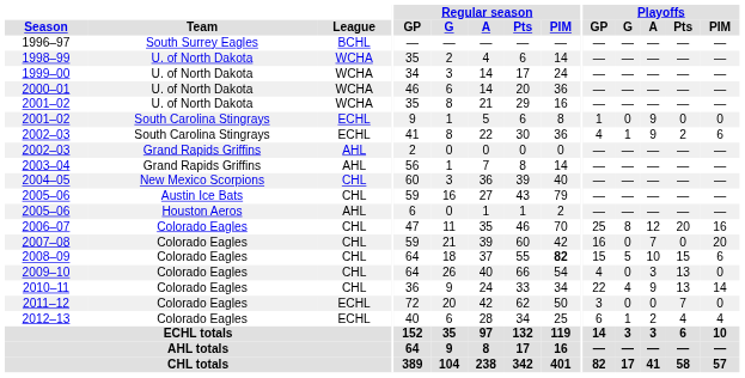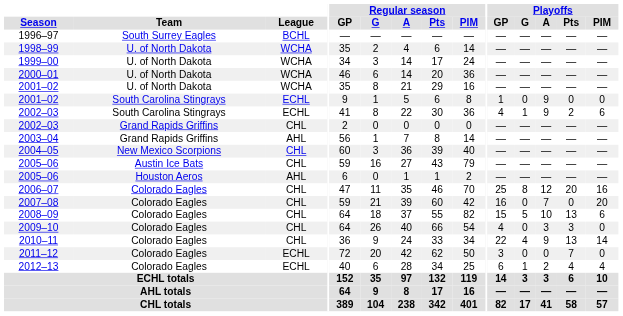2002–03 / Grand Rapids Griffins | League: AHL -> CHL
2008–09 | Regular season / PIM: bold -> normal
2008–09 | Playoffs / Pts: 15 -> 13
2009–10 | Playoffs / Pts: 13 -> 3
